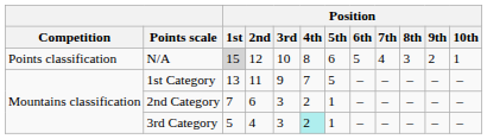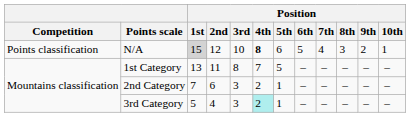N/A | Position / 4th: normal -> bold
1st Category | Position / 3rd: 9 -> 8
